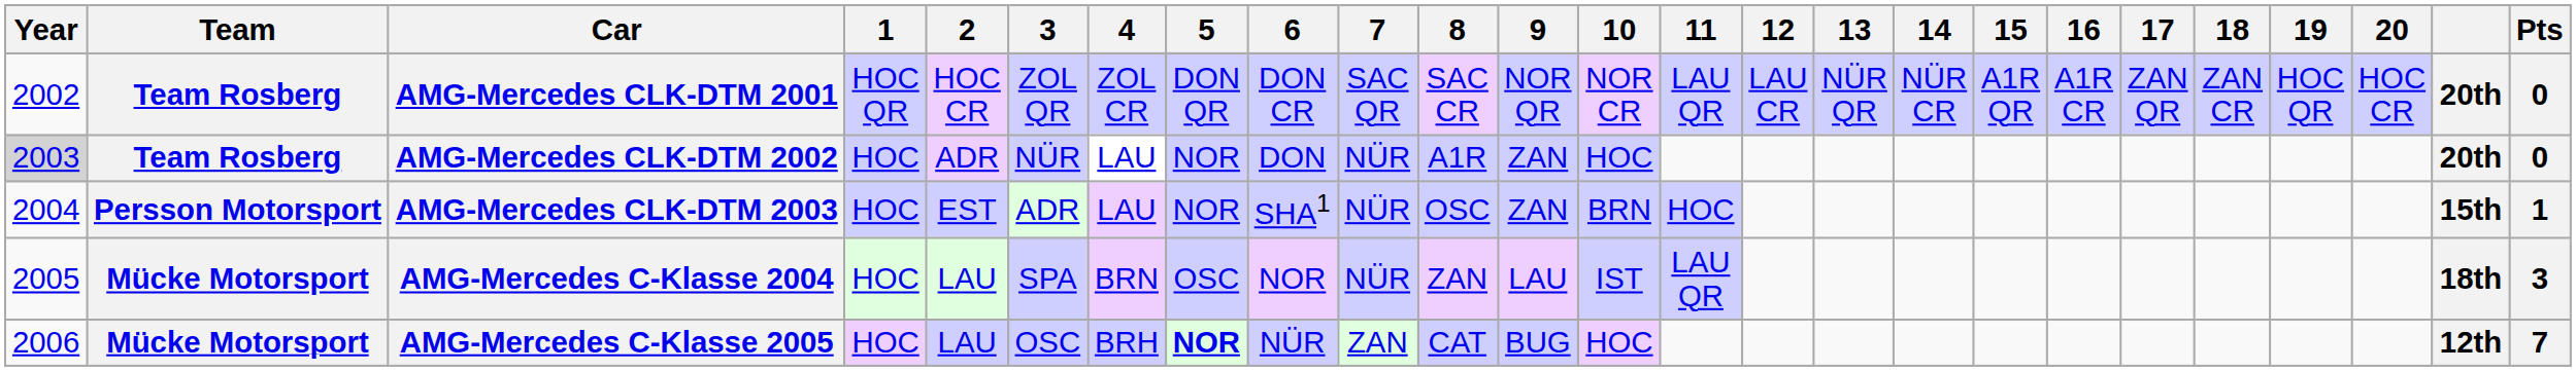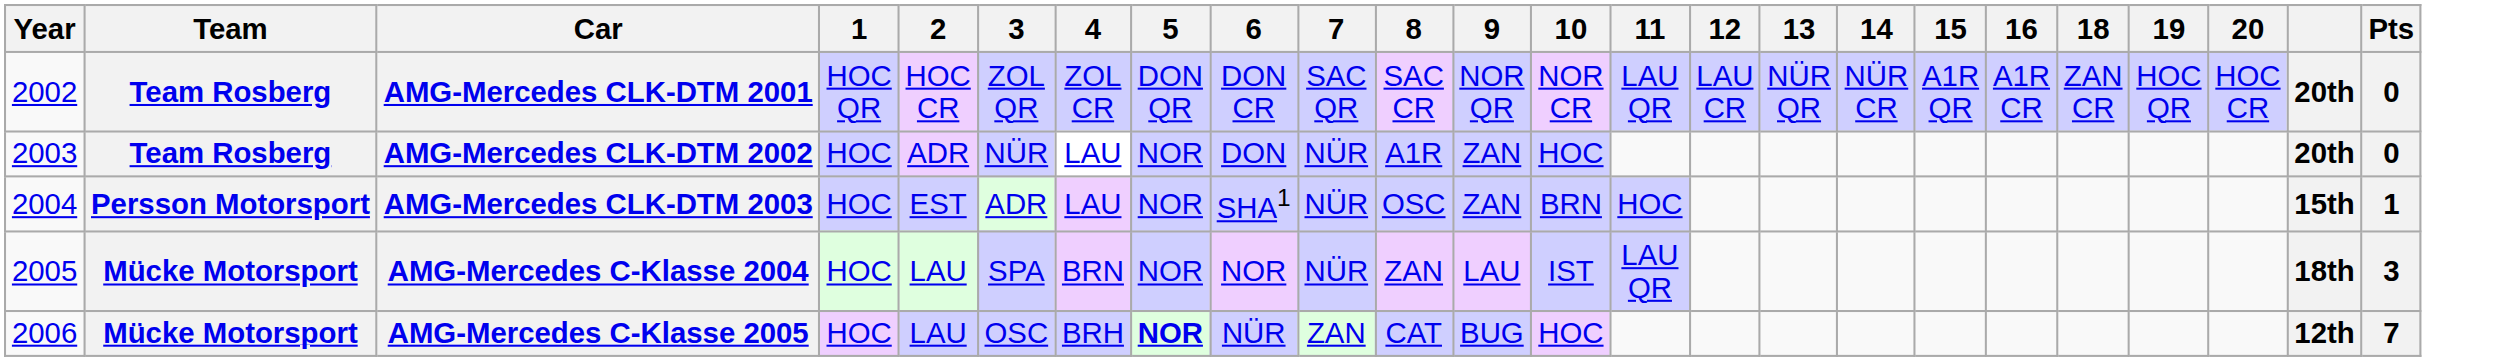- column: 17 | ZAN QR
AMG-Mercedes CLK-DTM 2002 | Year: lightgrey background -> no background
AMG-Mercedes C-Klasse 2004 | 5: OSC -> NOR
